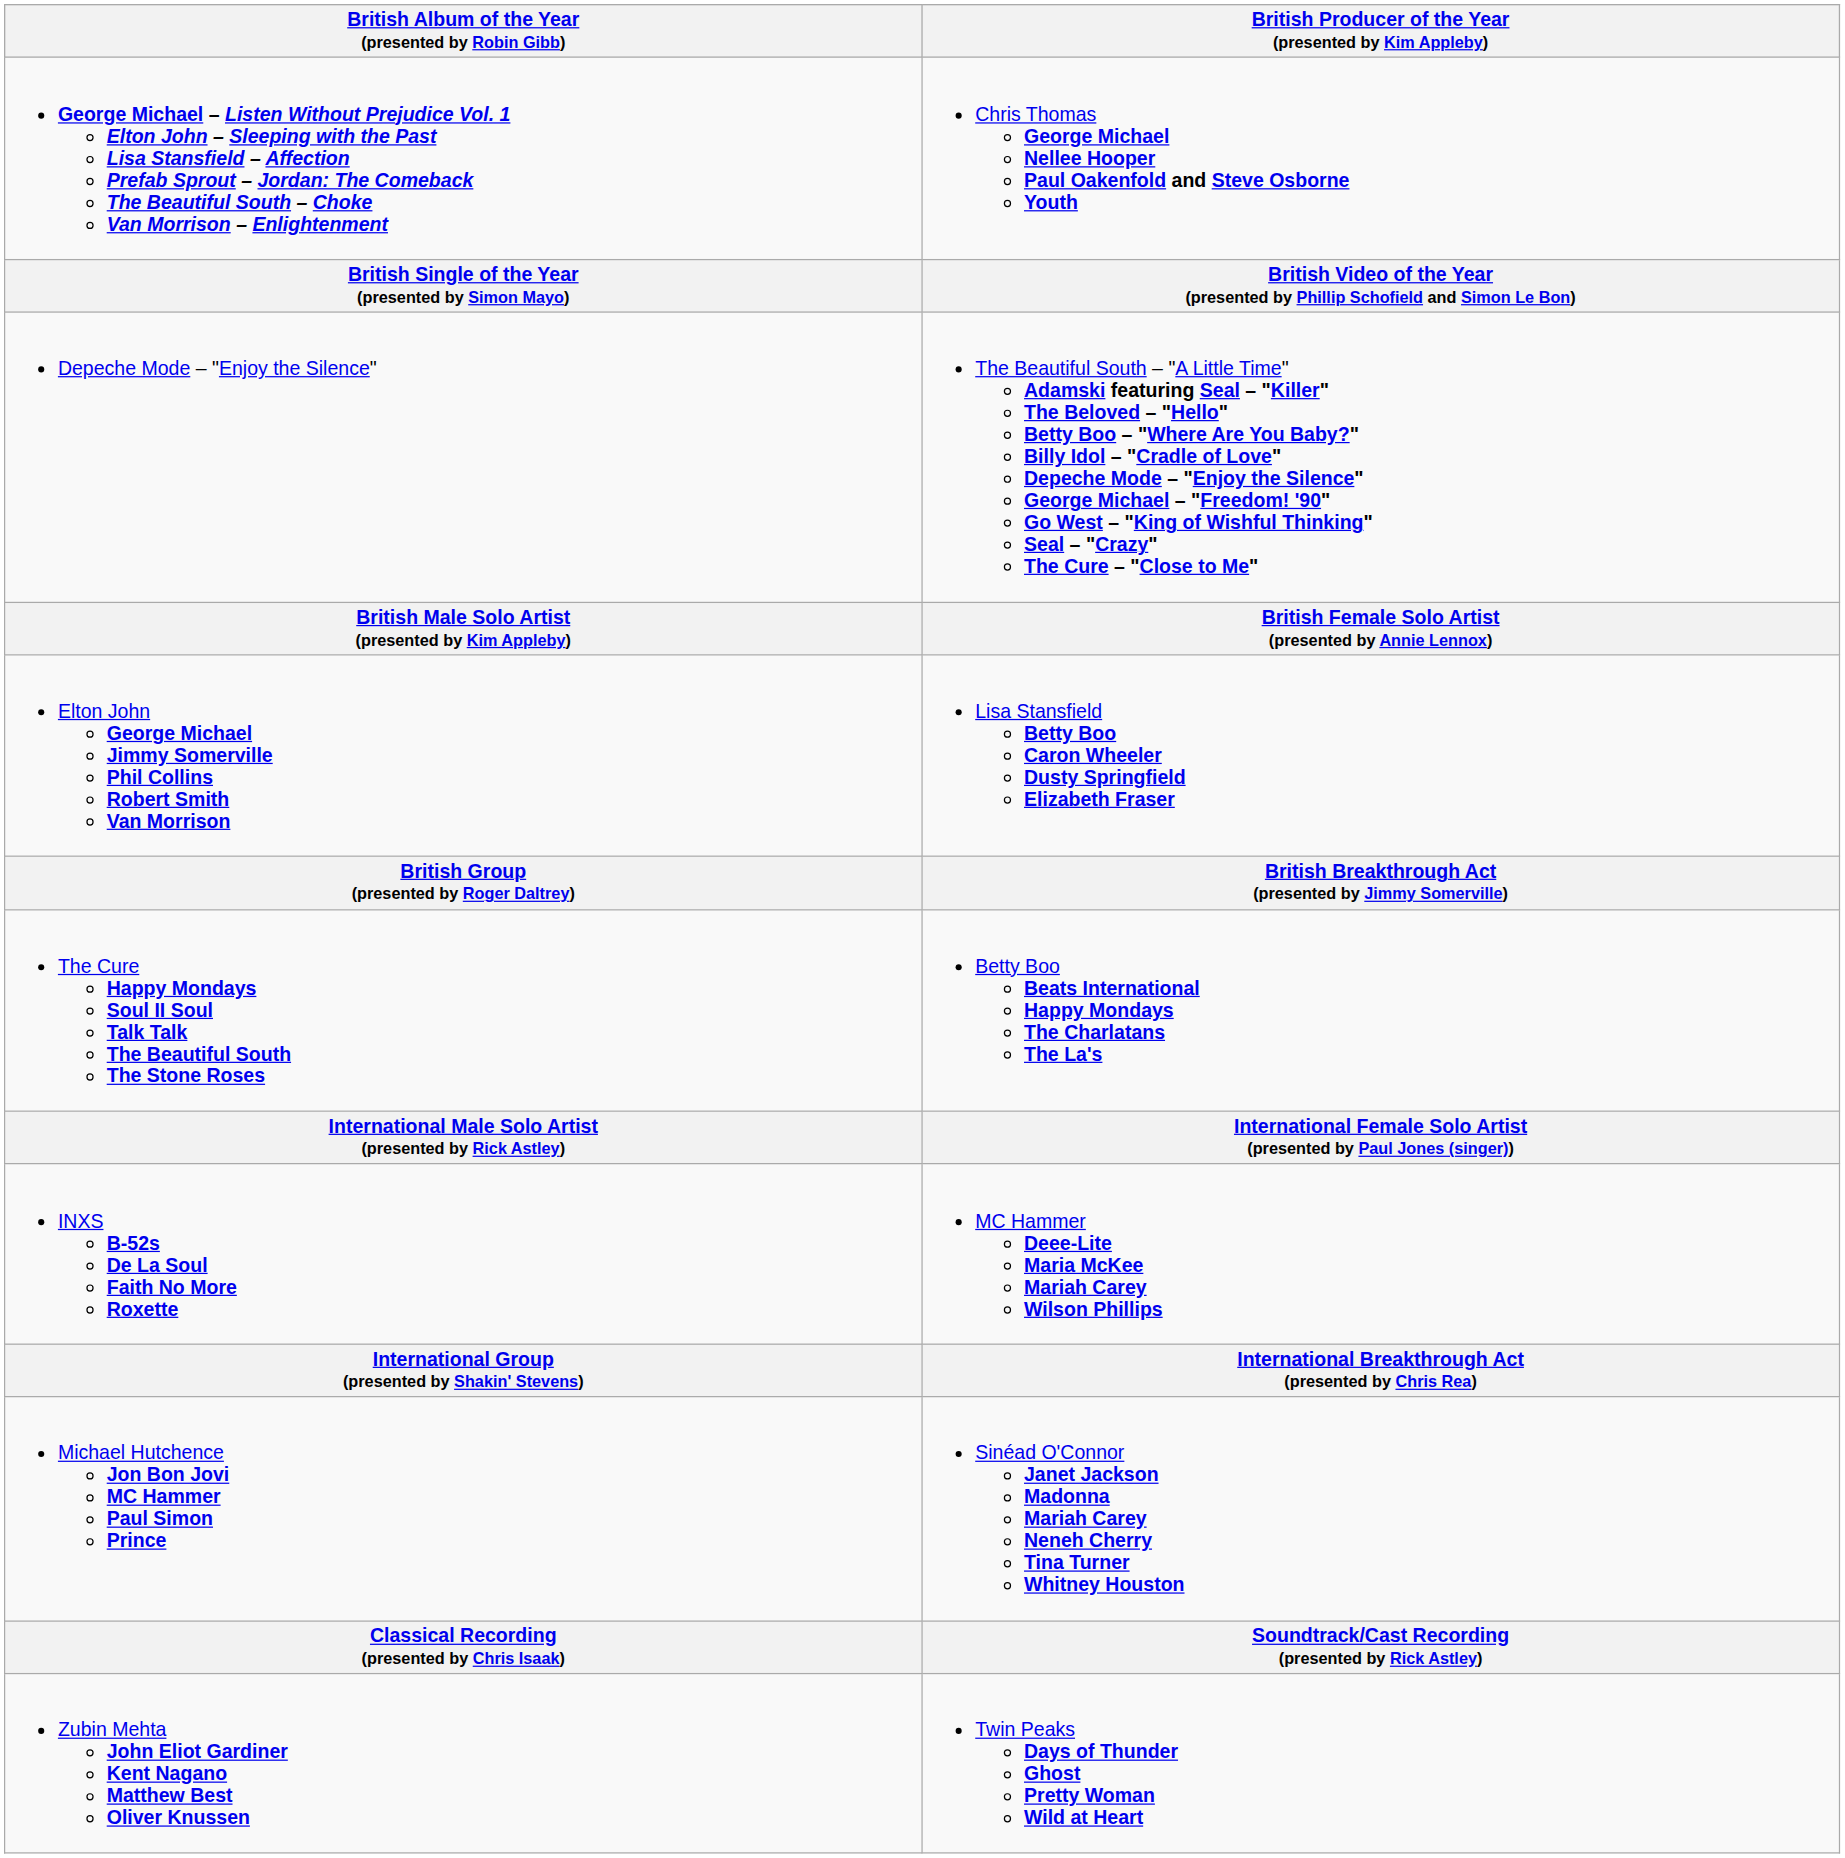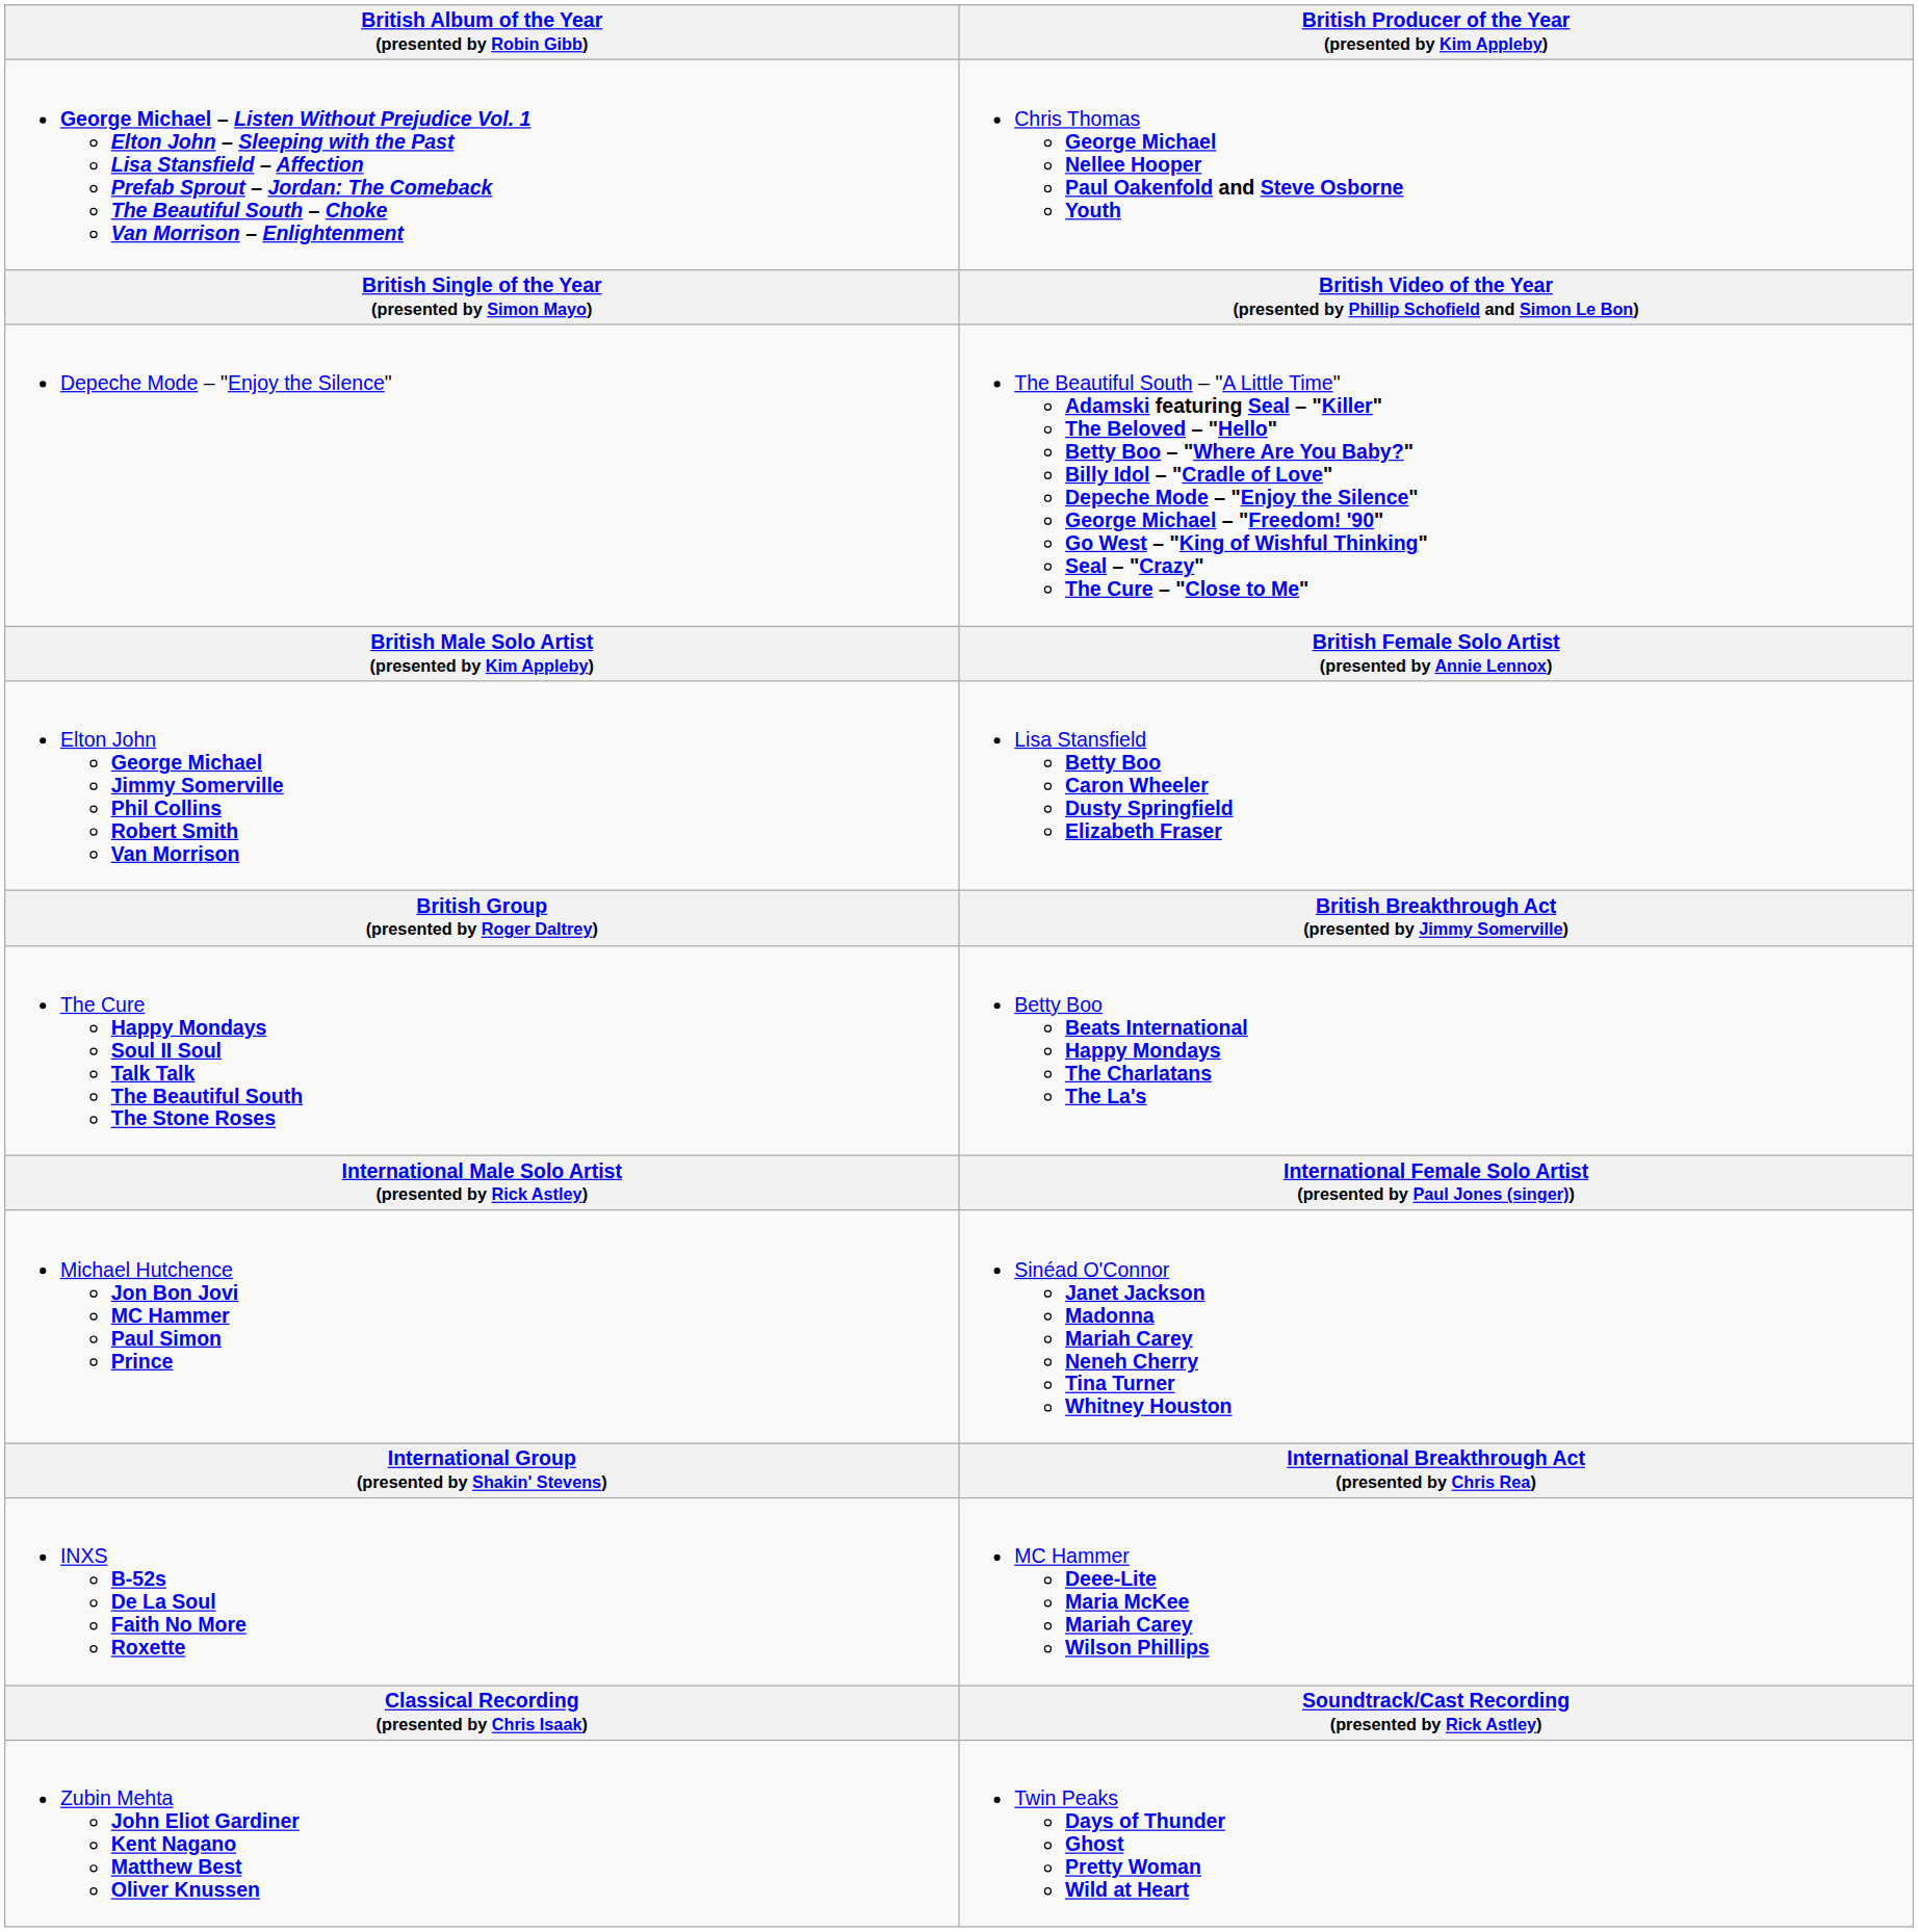rows swapped: Michael Hutchence Jon Bon Jovi MC Hammer Paul Simon Prince <-> INXS B-52s De La Soul Faith No More Roxette
